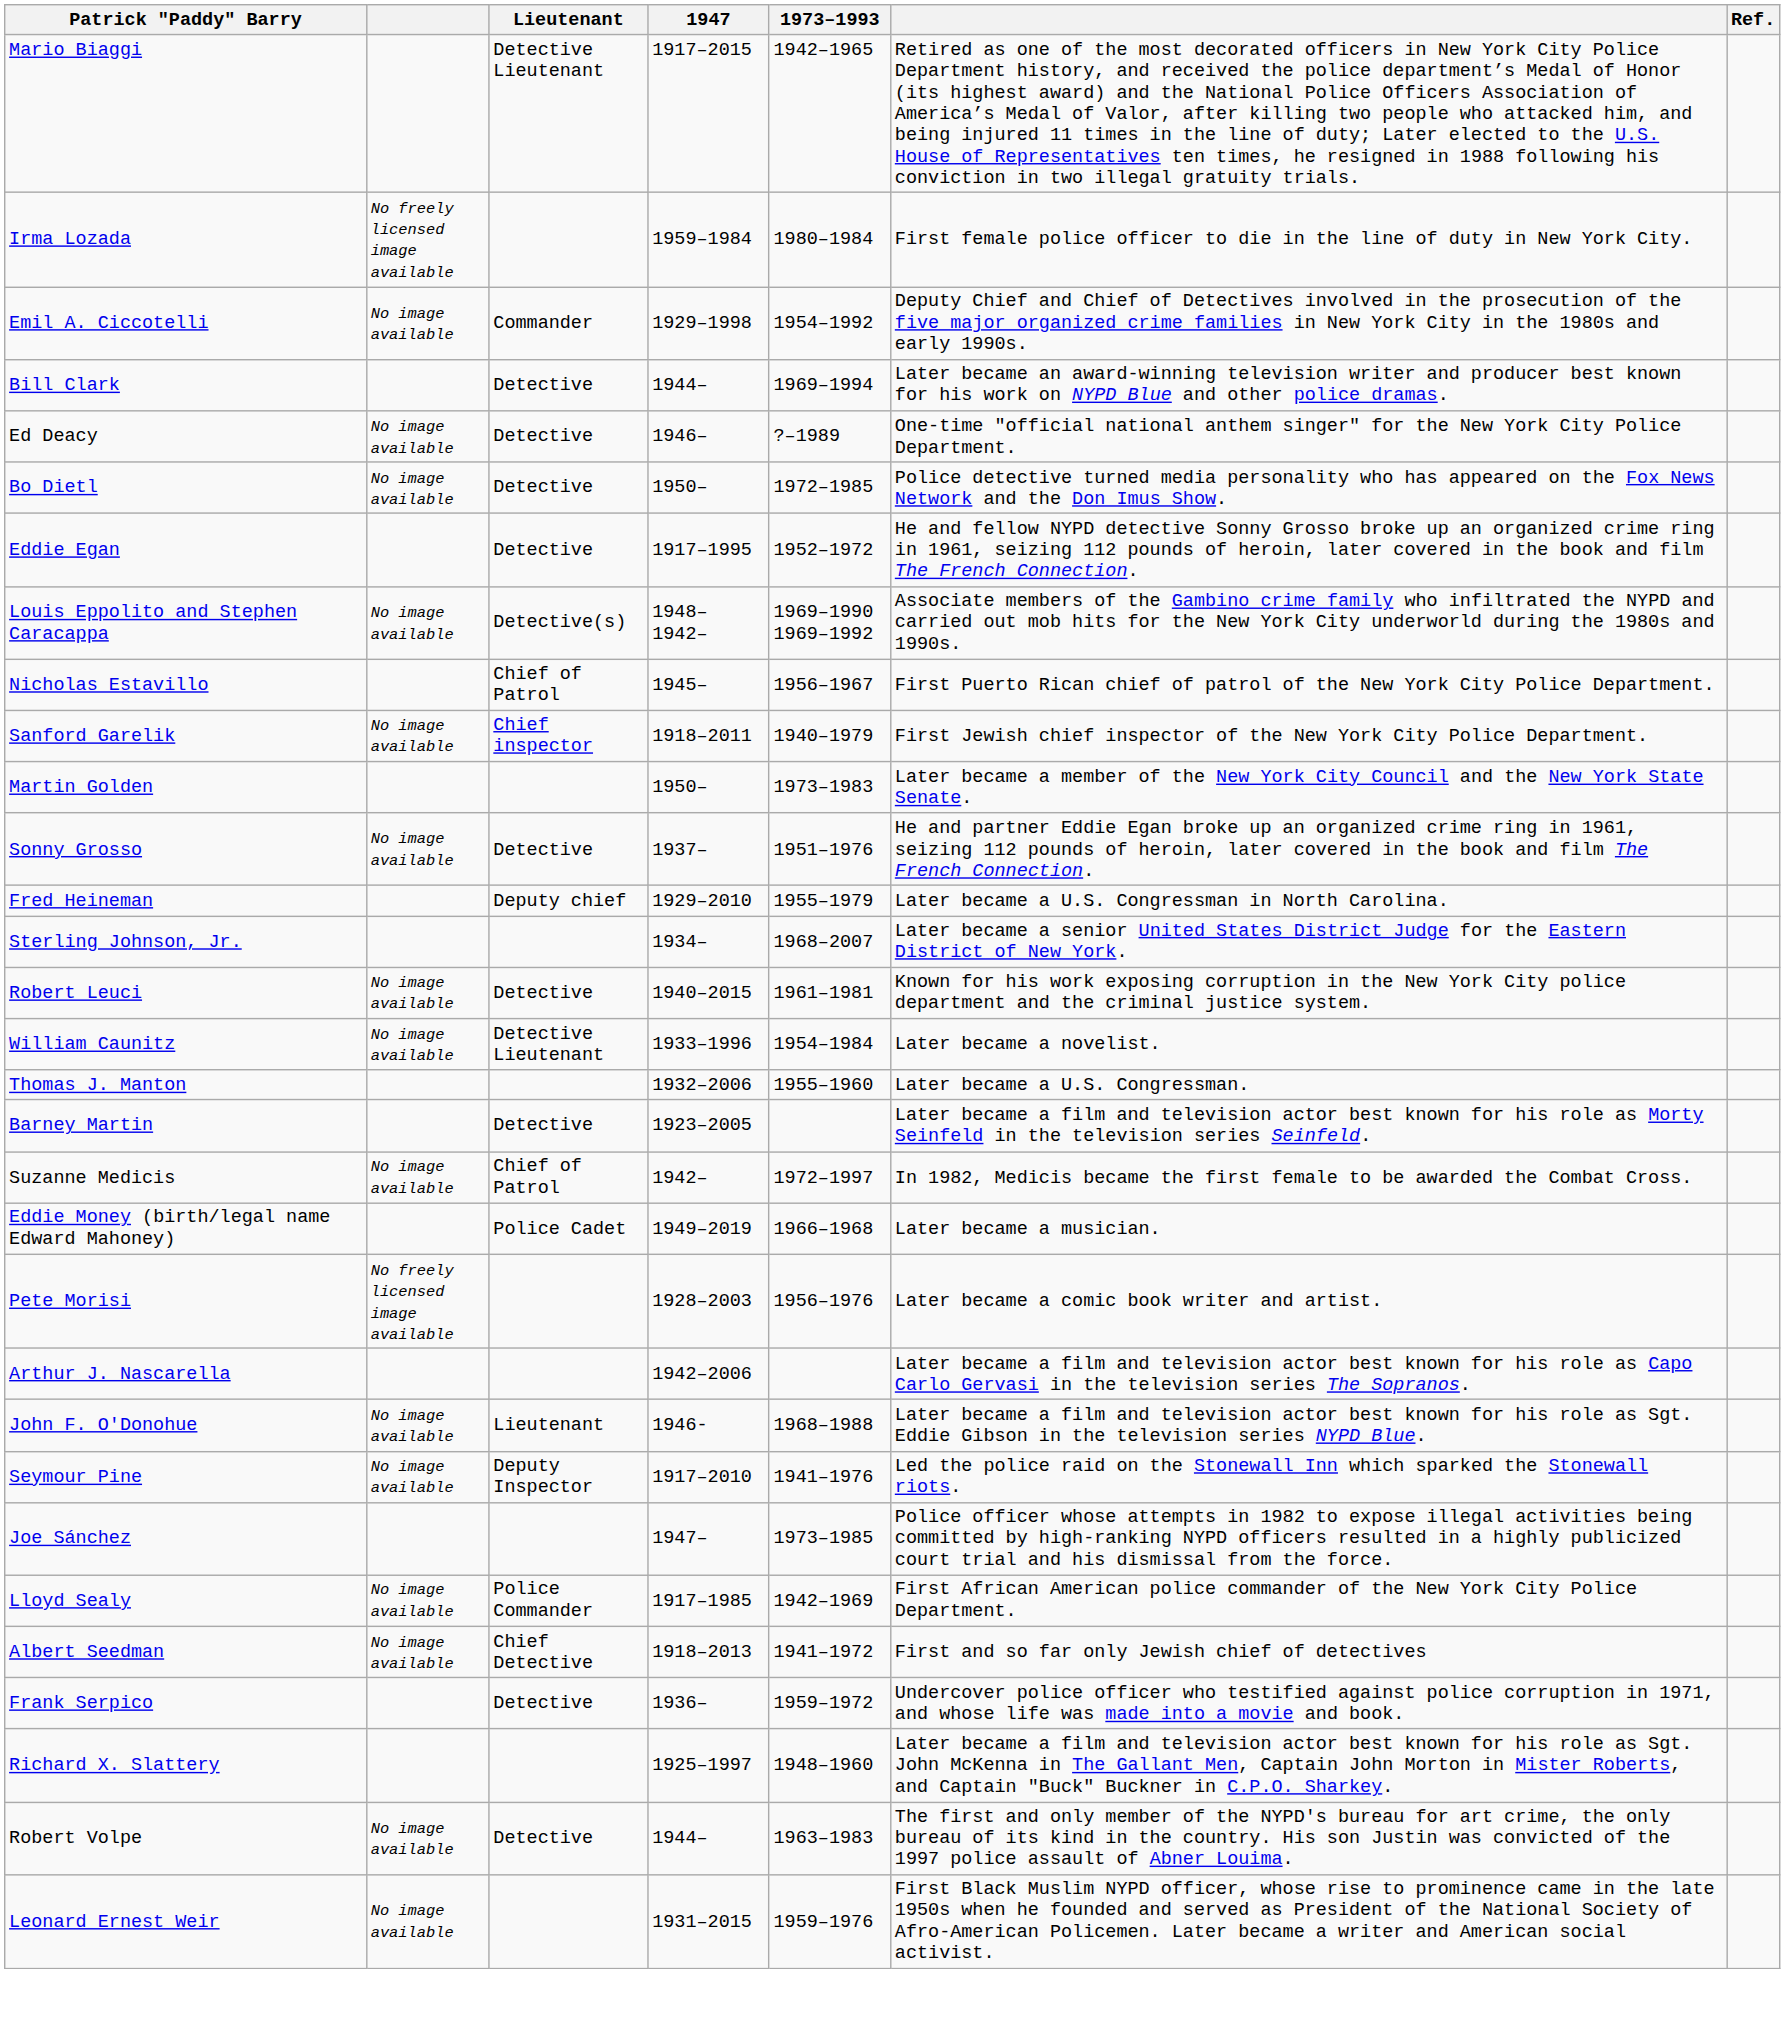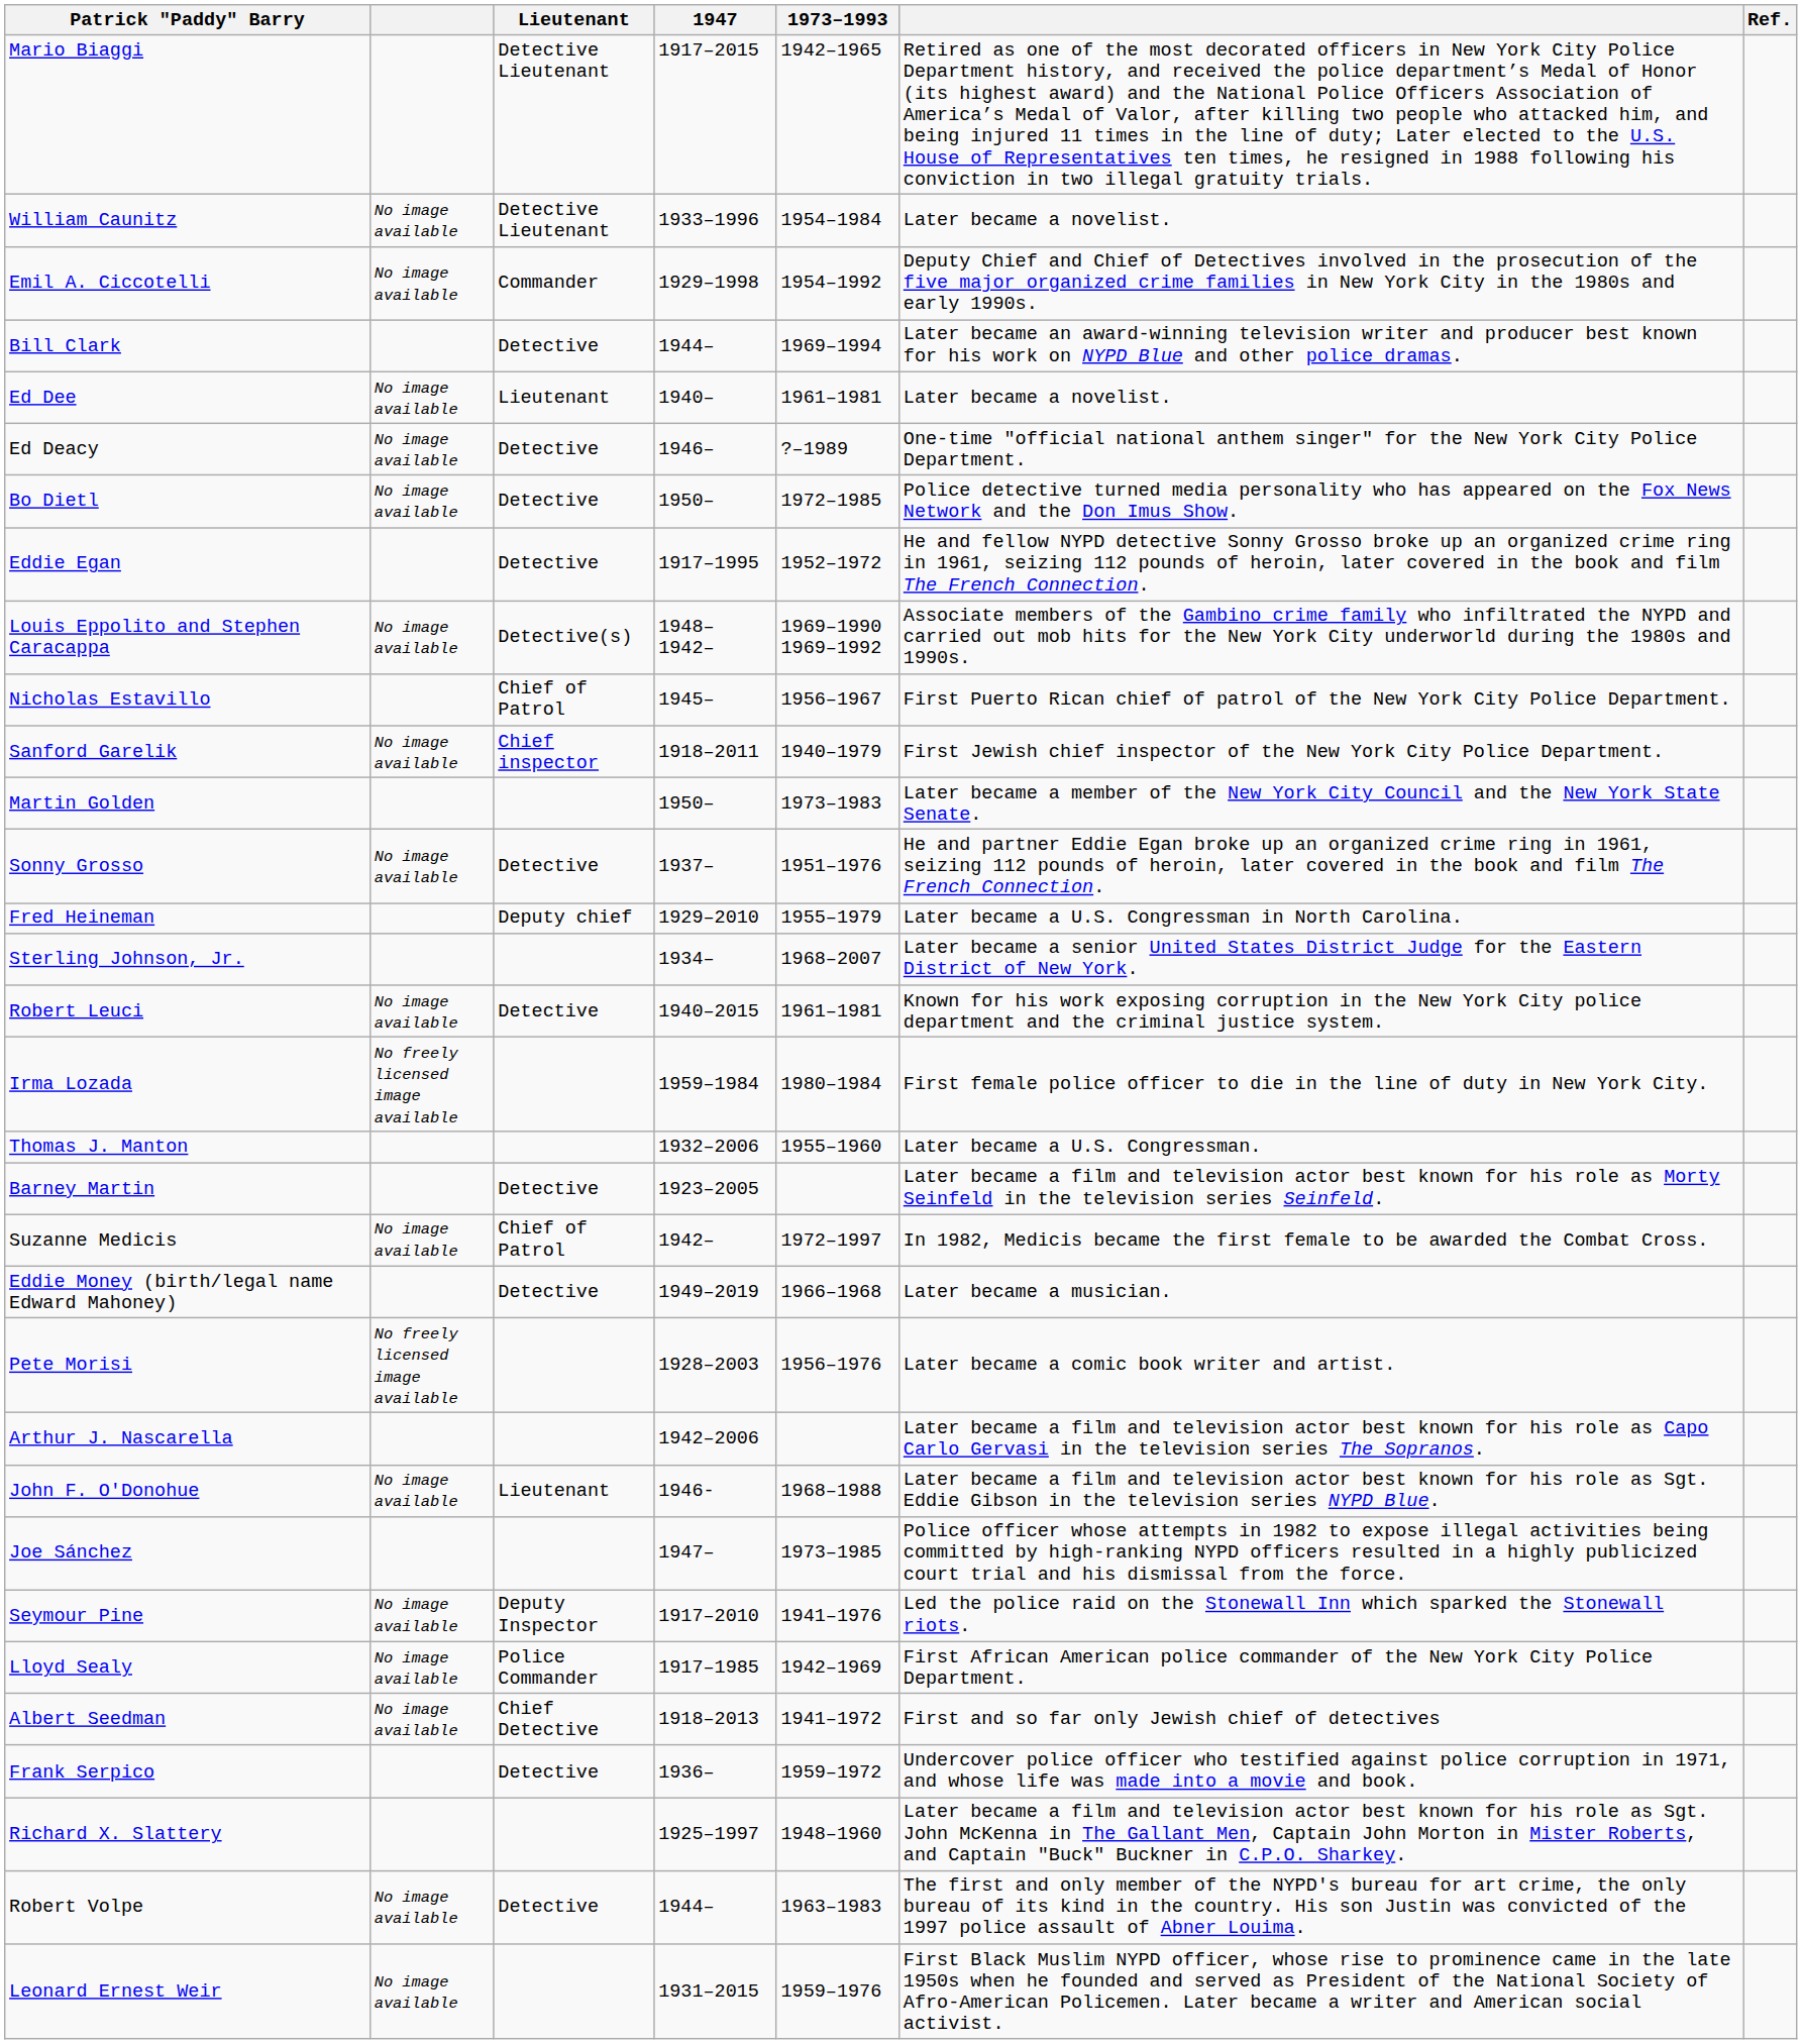rows swapped: William Caunitz <-> Irma Lozada
+ row: Ed Dee | No image available | Lieutenant | 1940– | 1961–1981 | Later became a novelist.
Eddie Money (birth/legal name Edward Mahoney) | Lieutenant: Police Cadet -> Detective
rows swapped: Seymour Pine <-> Joe Sánchez
